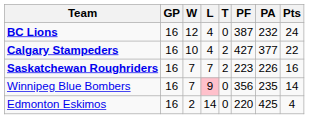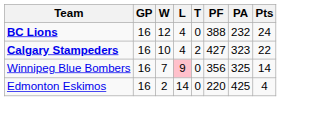BC Lions | PF: 387 -> 388
Calgary Stampeders | PA: 377 -> 323
- row: Saskatchewan Roughriders | 16 | 7 | 7 | 2 | 223 | 226 | 16
Winnipeg Blue Bombers | PA: 235 -> 325
